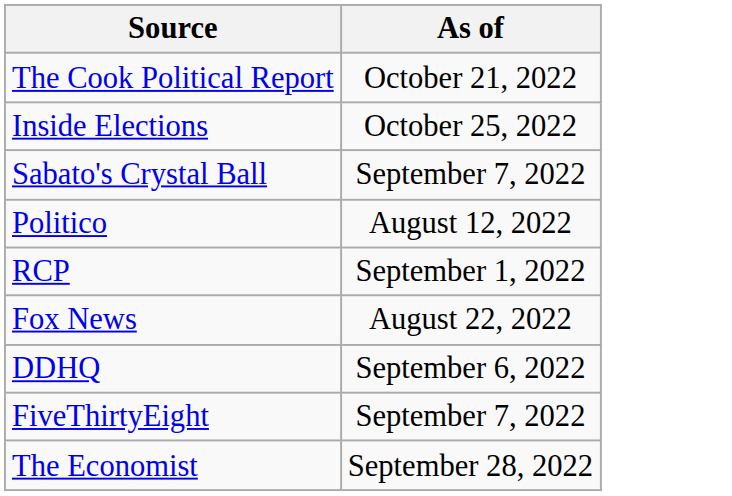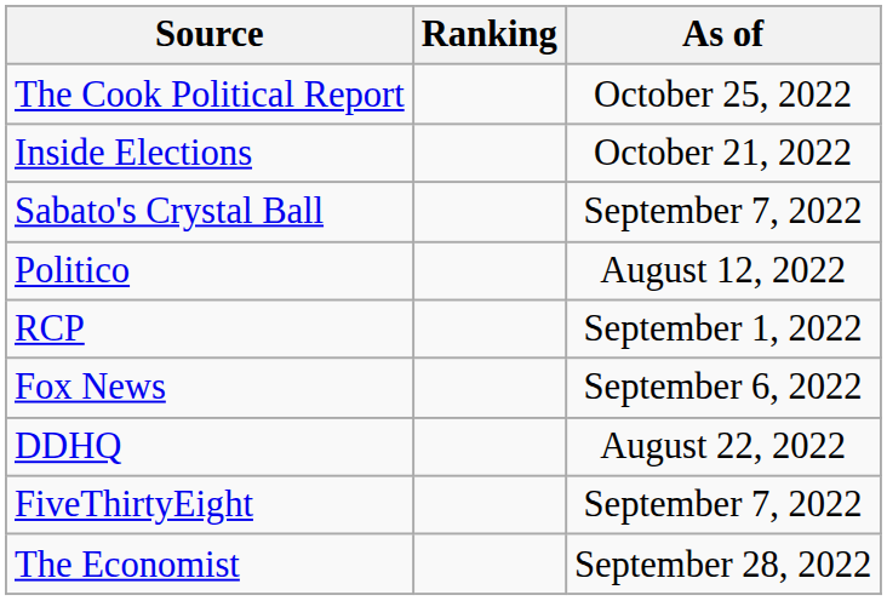+ column: Ranking
The Cook Political Report | As of: October 21, 2022 -> October 25, 2022
Inside Elections | As of: October 25, 2022 -> October 21, 2022
Fox News | As of: August 22, 2022 -> September 6, 2022
DDHQ | As of: September 6, 2022 -> August 22, 2022
